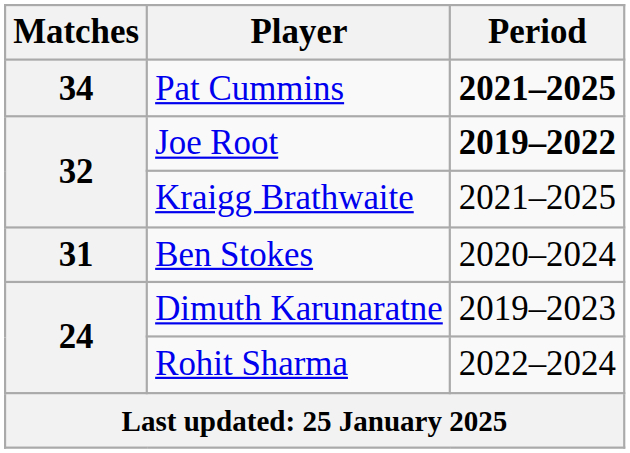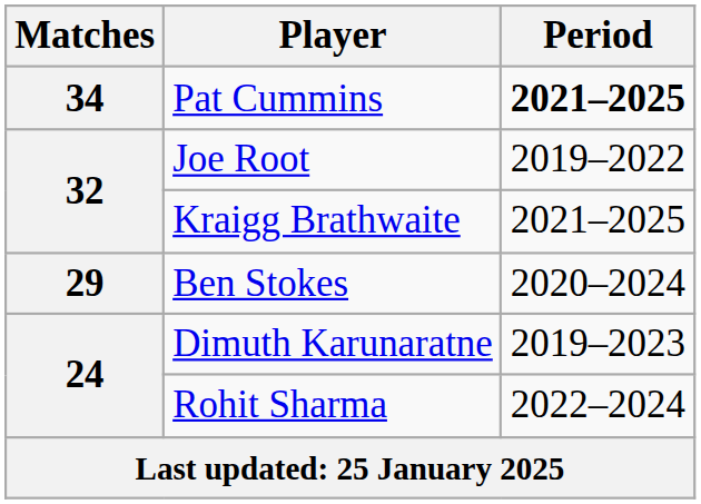Joe Root | Period: bold -> normal
Ben Stokes | Matches: 31 -> 29
